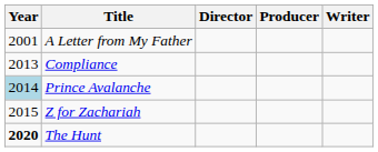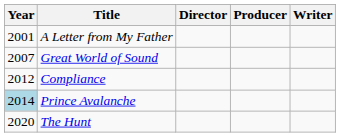+ row: 2007 | Great World of Sound
Compliance | Year: 2013 -> 2012
- row: 2015 | Z for Zachariah
The Hunt | Year: bold -> normal
